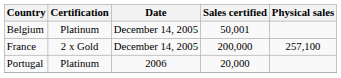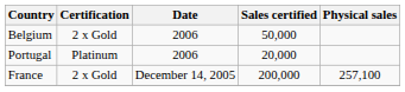Belgium | Certification: Platinum -> 2 x Gold
Belgium | Date: December 14, 2005 -> 2006
Belgium | Sales certified: 50,001 -> 50,000
rows swapped: France <-> Portugal
